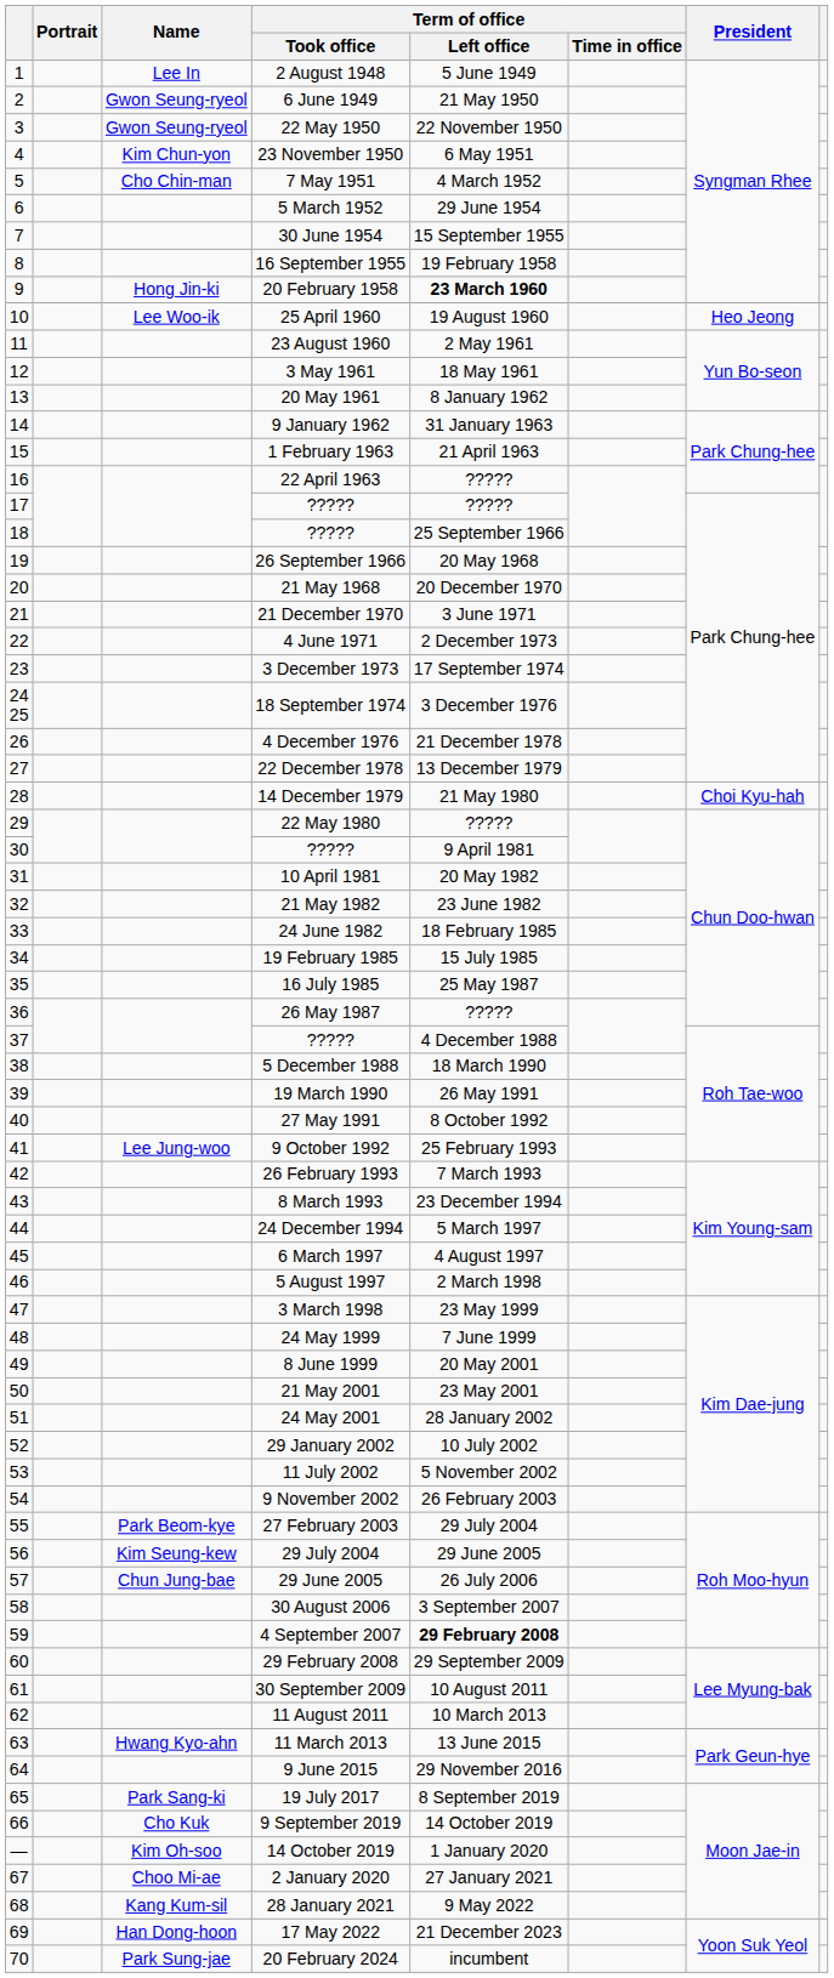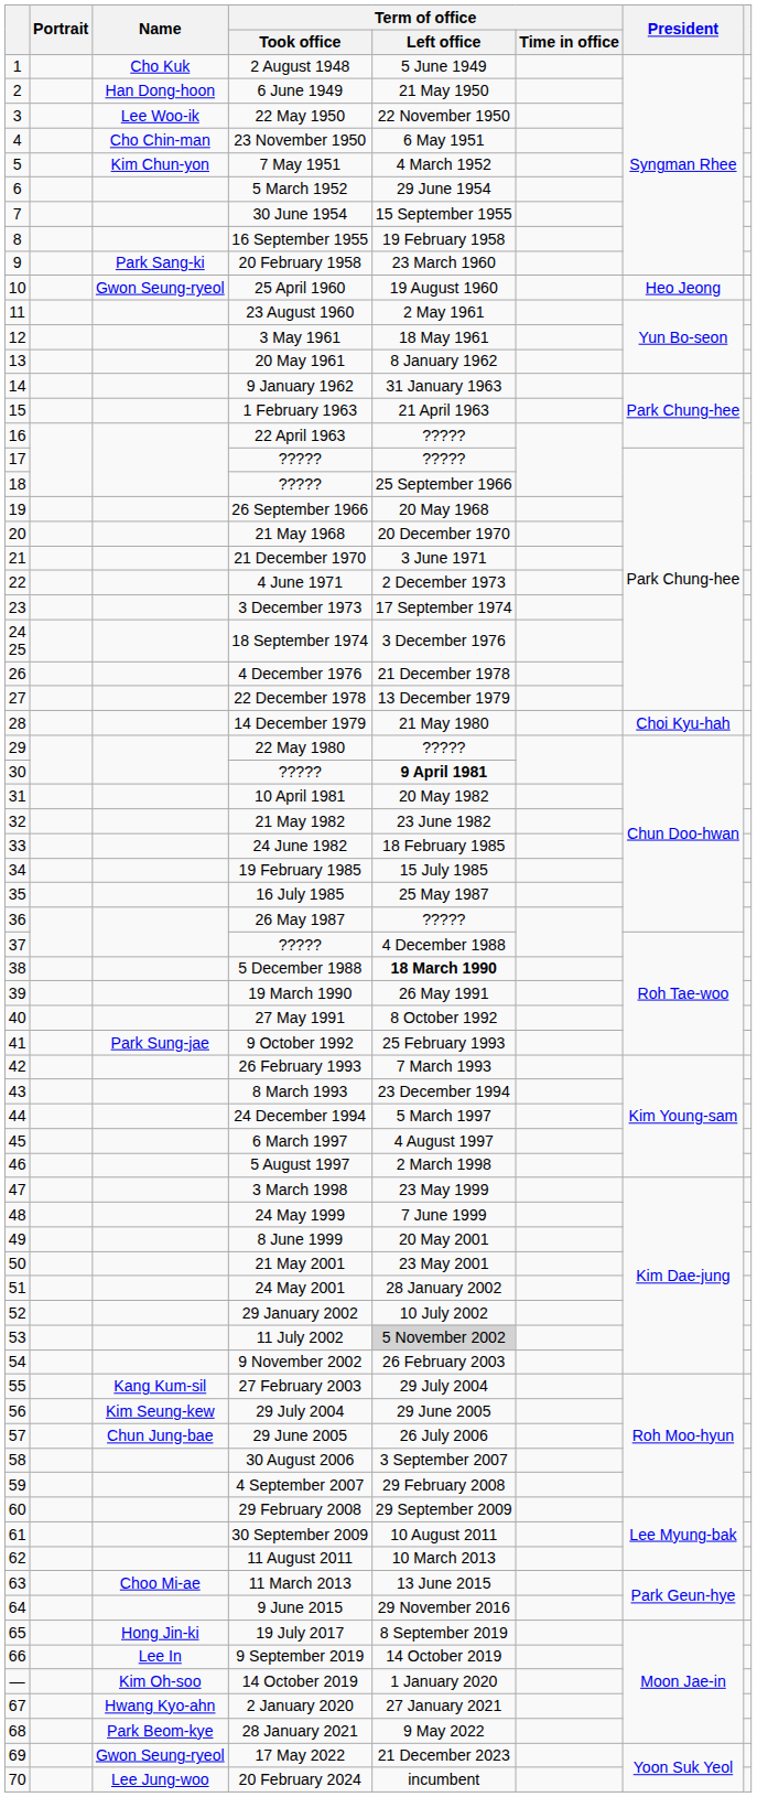2 August 1948 | Name: Lee In -> Cho Kuk
6 June 1949 | Name: Gwon Seung-ryeol -> Han Dong-hoon
22 May 1950 | Name: Gwon Seung-ryeol -> Lee Woo-ik
23 November 1950 | Name: Kim Chun-yon -> Cho Chin-man
7 May 1951 | Name: Cho Chin-man -> Kim Chun-yon
20 February 1958 | Name: Hong Jin-ki -> Park Sang-ki
20 February 1958 | Term of office / Left office: bold -> normal
25 April 1960 | Name: Lee Woo-ik -> Gwon Seung-ryeol
30 / ????? | Term of office / Left office: normal -> bold
5 December 1988 | Term of office / Left office: normal -> bold
9 October 1992 | Name: Lee Jung-woo -> Park Sung-jae
11 July 2002 | Term of office / Left office: no background -> lightgrey background
27 February 2003 | Name: Park Beom-kye -> Kang Kum-sil
4 September 2007 | Term of office / Left office: bold -> normal
11 March 2013 | Name: Hwang Kyo-ahn -> Choo Mi-ae
19 July 2017 | Name: Park Sang-ki -> Hong Jin-ki
9 September 2019 | Name: Cho Kuk -> Lee In
2 January 2020 | Name: Choo Mi-ae -> Hwang Kyo-ahn
28 January 2021 | Name: Kang Kum-sil -> Park Beom-kye
17 May 2022 | Name: Han Dong-hoon -> Gwon Seung-ryeol
20 February 2024 | Name: Park Sung-jae -> Lee Jung-woo
